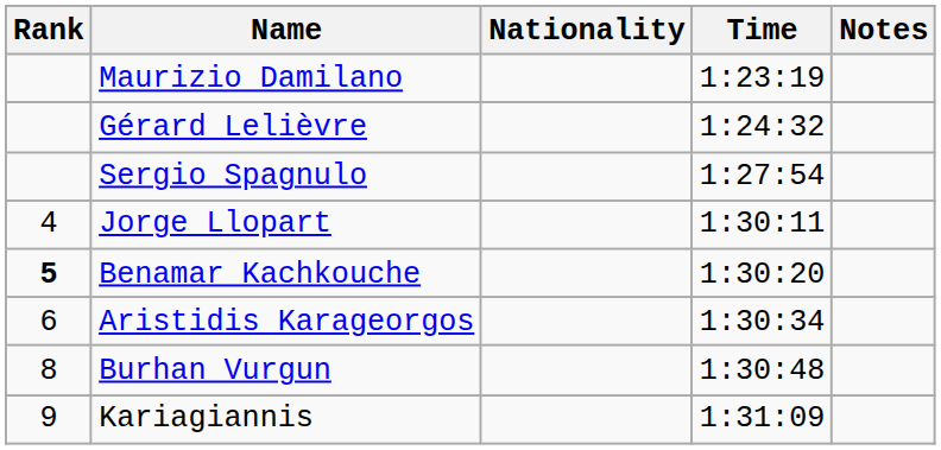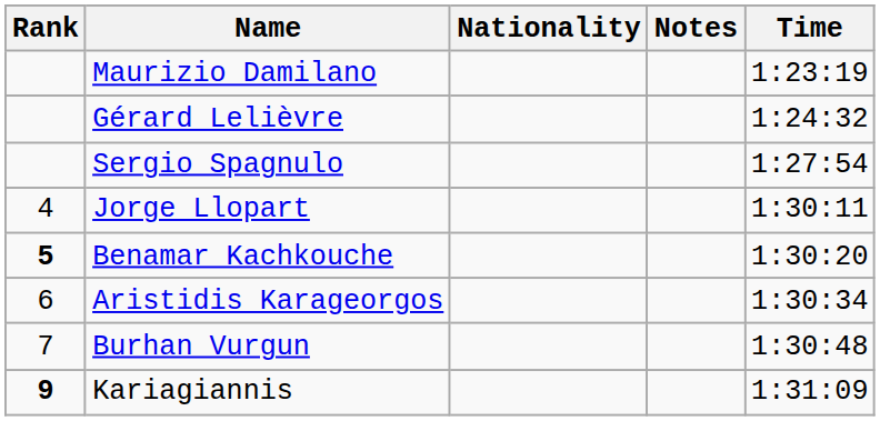columns swapped: Time <-> Notes
Burhan Vurgun | Rank: 8 -> 7
Kariagiannis | Rank: normal -> bold
